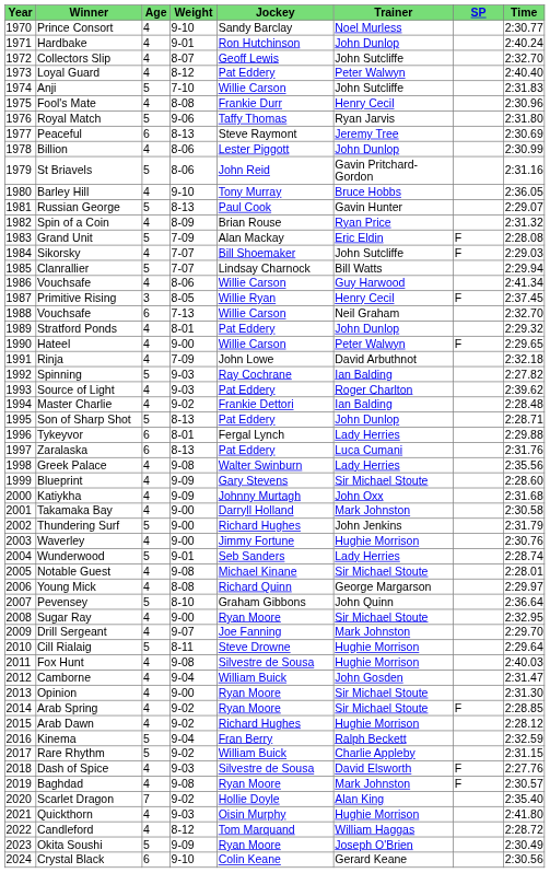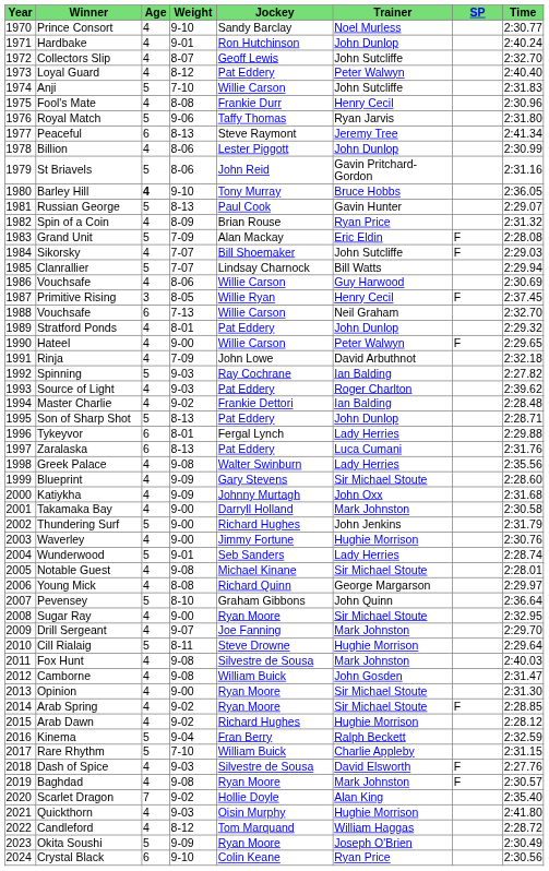Peaceful | Time: 2:30.69 -> 2:41.34
Barley Hill | Age: normal -> bold
1986 / Vouchsafe | Time: 2:41.34 -> 2:30.69
Fox Hunt | Trainer: Hughie Morrison -> Mark Johnston
Camborne | Weight: 9-04 -> 9-08
Rare Rhythm | Weight: 9-02 -> 7-10
Crystal Black | Trainer: Gerard Keane -> Ryan Price
